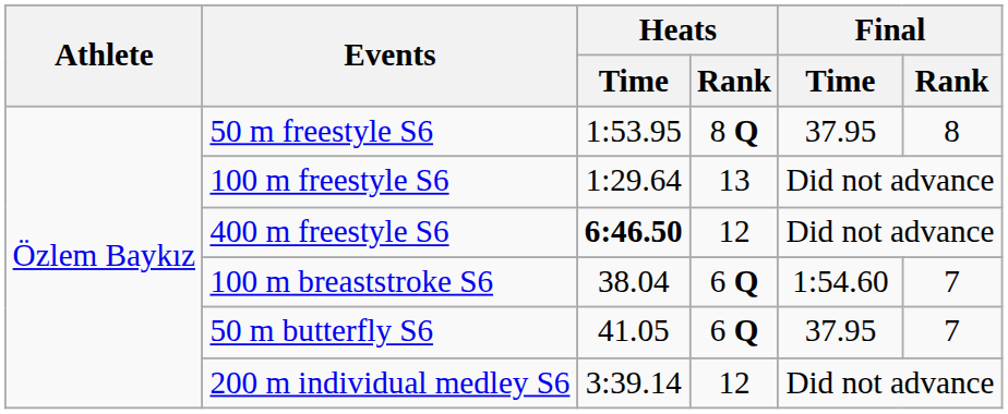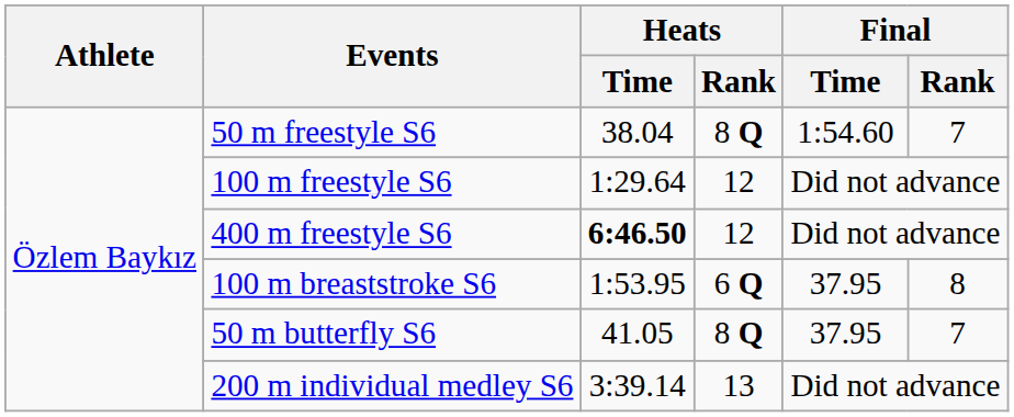50 m freestyle S6 | Heats / Time: 1:53.95 -> 38.04
50 m freestyle S6 | Final / Time: 37.95 -> 1:54.60
50 m freestyle S6 | Final / Rank: 8 -> 7
100 m freestyle S6 | Heats / Rank: 13 -> 12
100 m breaststroke S6 | Heats / Time: 38.04 -> 1:53.95
100 m breaststroke S6 | Final / Time: 1:54.60 -> 37.95
100 m breaststroke S6 | Final / Rank: 7 -> 8
50 m butterfly S6 | Heats / Rank: 6 Q -> 8 Q
200 m individual medley S6 | Heats / Rank: 12 -> 13
